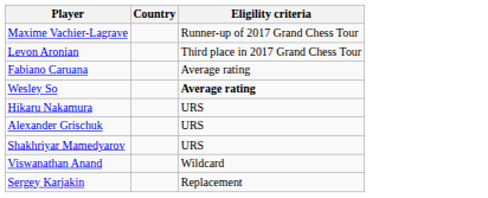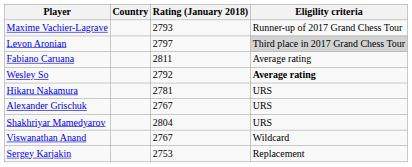+ column: Rating (January 2018) | 2793 | 2797 | 2811 | 2792 | 2781 | 2767 | 2804 | 2767 | 2753
Levon Aronian | Eligility criteria: no background -> lightgrey background
